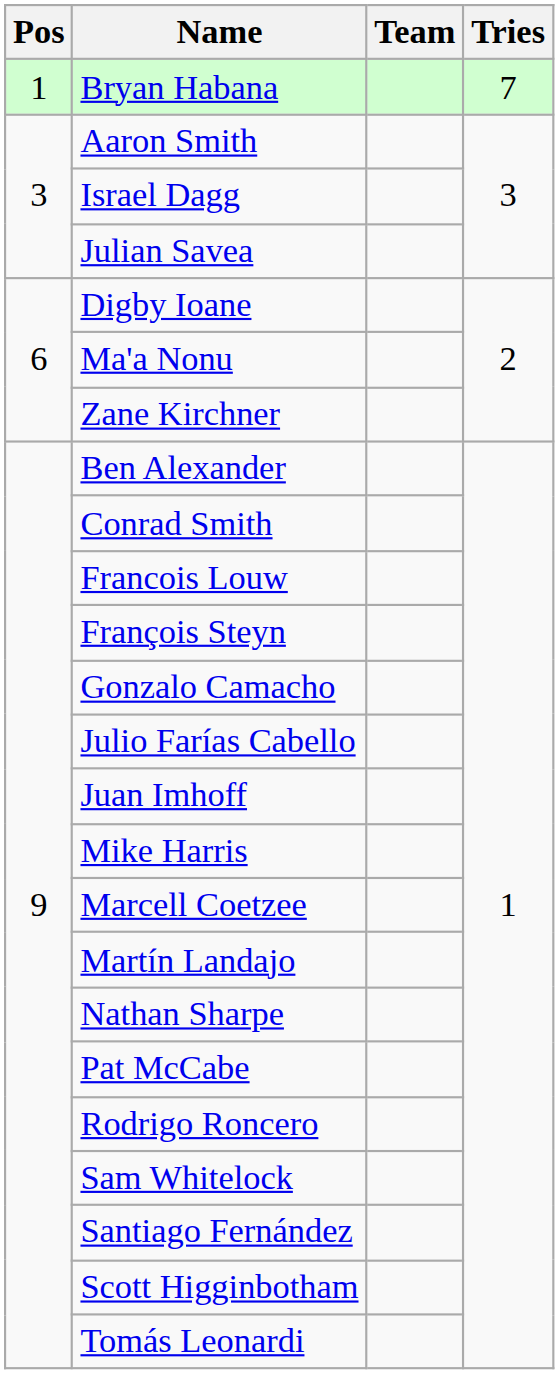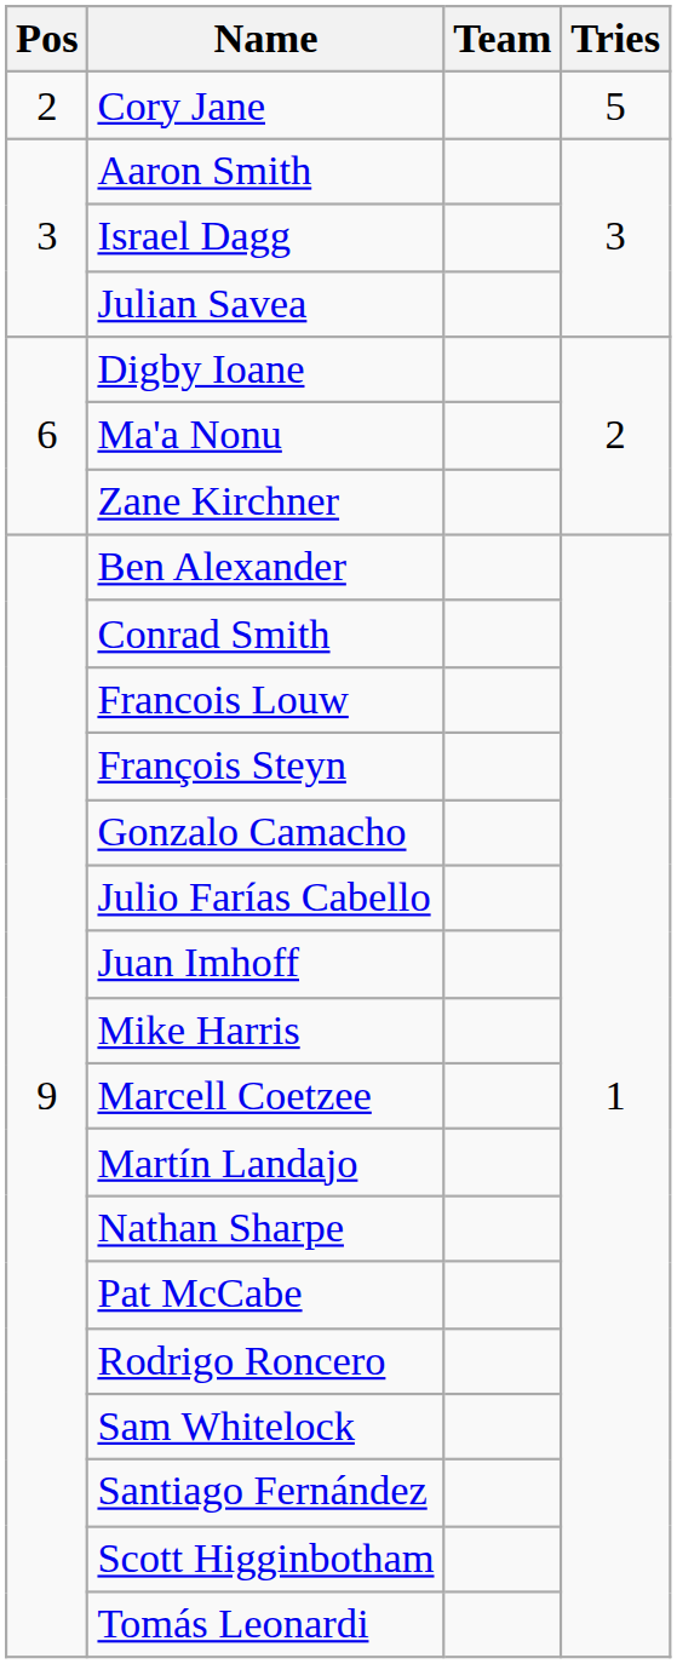- row: 1 | Bryan Habana | 7
+ row: 2 | Cory Jane | 5
